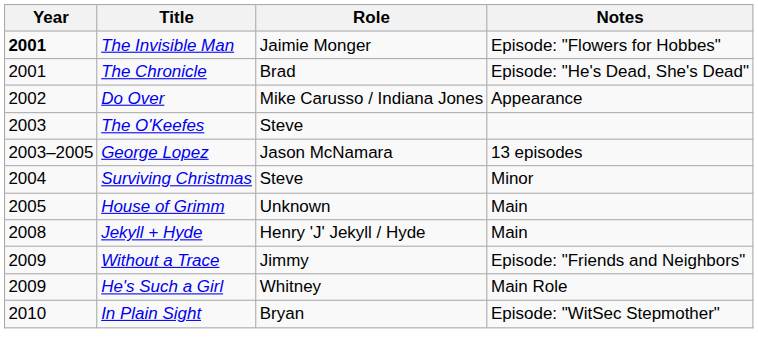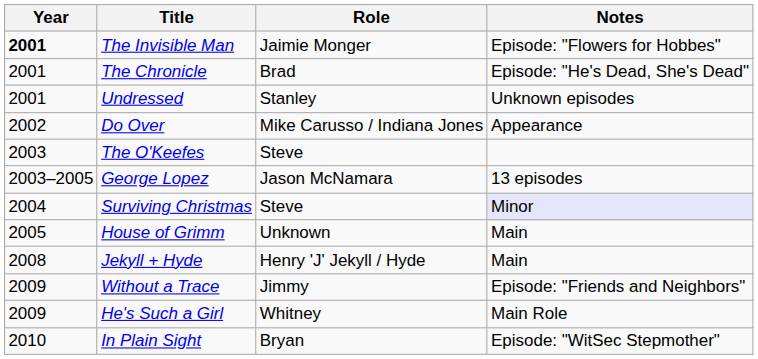+ row: 2001 | Undressed | Stanley | Unknown episodes
Surviving Christmas | Notes: no background -> lavender background
